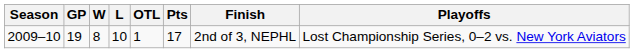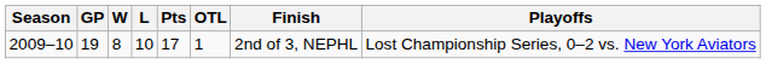columns swapped: OTL <-> Pts
